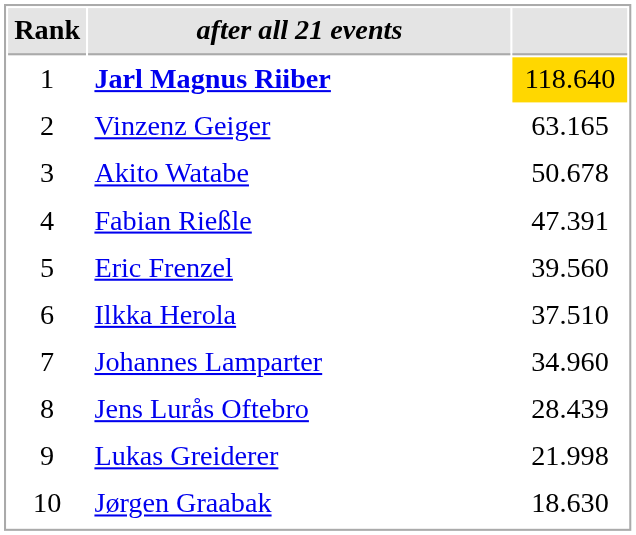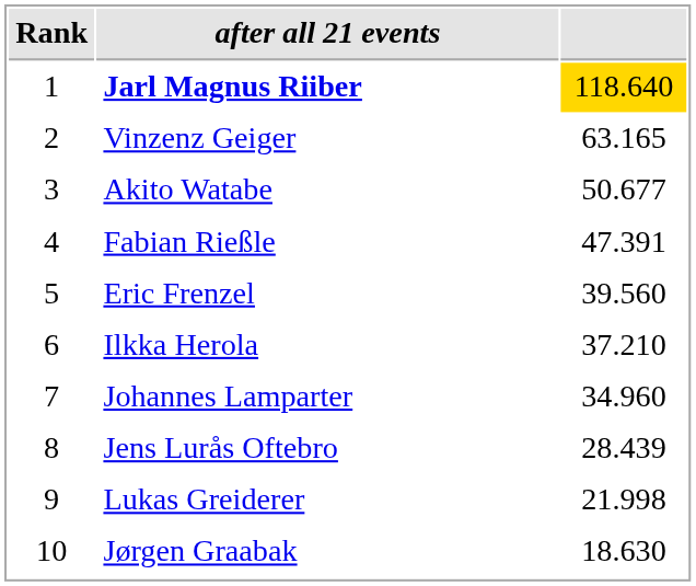Akito Watabe | column 3: 50.678 -> 50.677
Ilkka Herola | column 3: 37.510 -> 37.210
